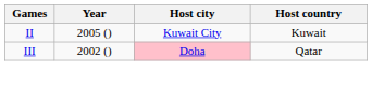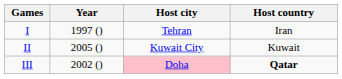+ row: I | 1997 () | Tehran | Iran
III | Host country: normal -> bold
